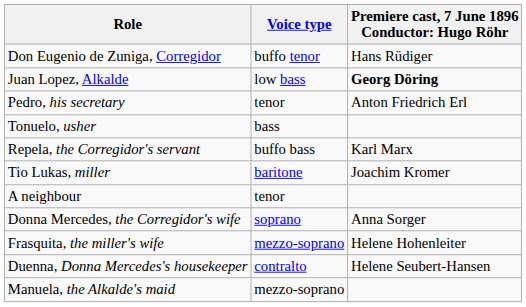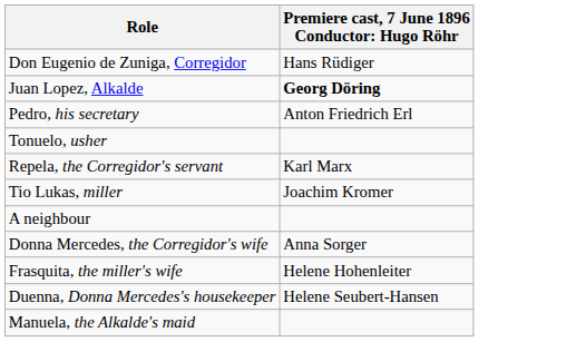- column: Voice type | buffo tenor | low bass | tenor | bass | buffo bass | baritone | tenor | soprano | mezzo-soprano | contralto | mezzo-soprano
